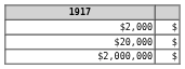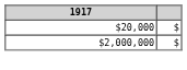- row: $2,000 | $
